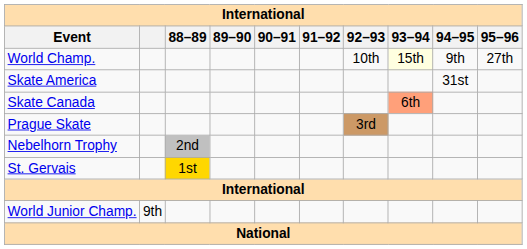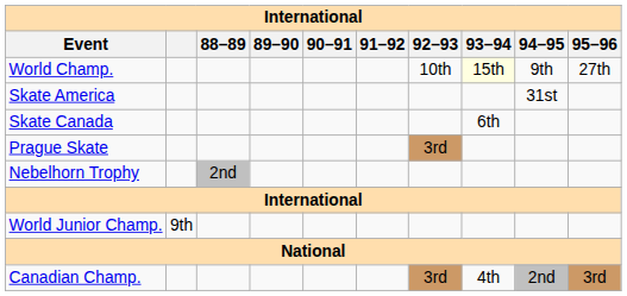Skate Canada | 93–94: lightsalmon background -> no background
- row: St. Gervais | 1st
+ row: Canadian Champ. | 3rd | 4th | 2nd | 3rd
